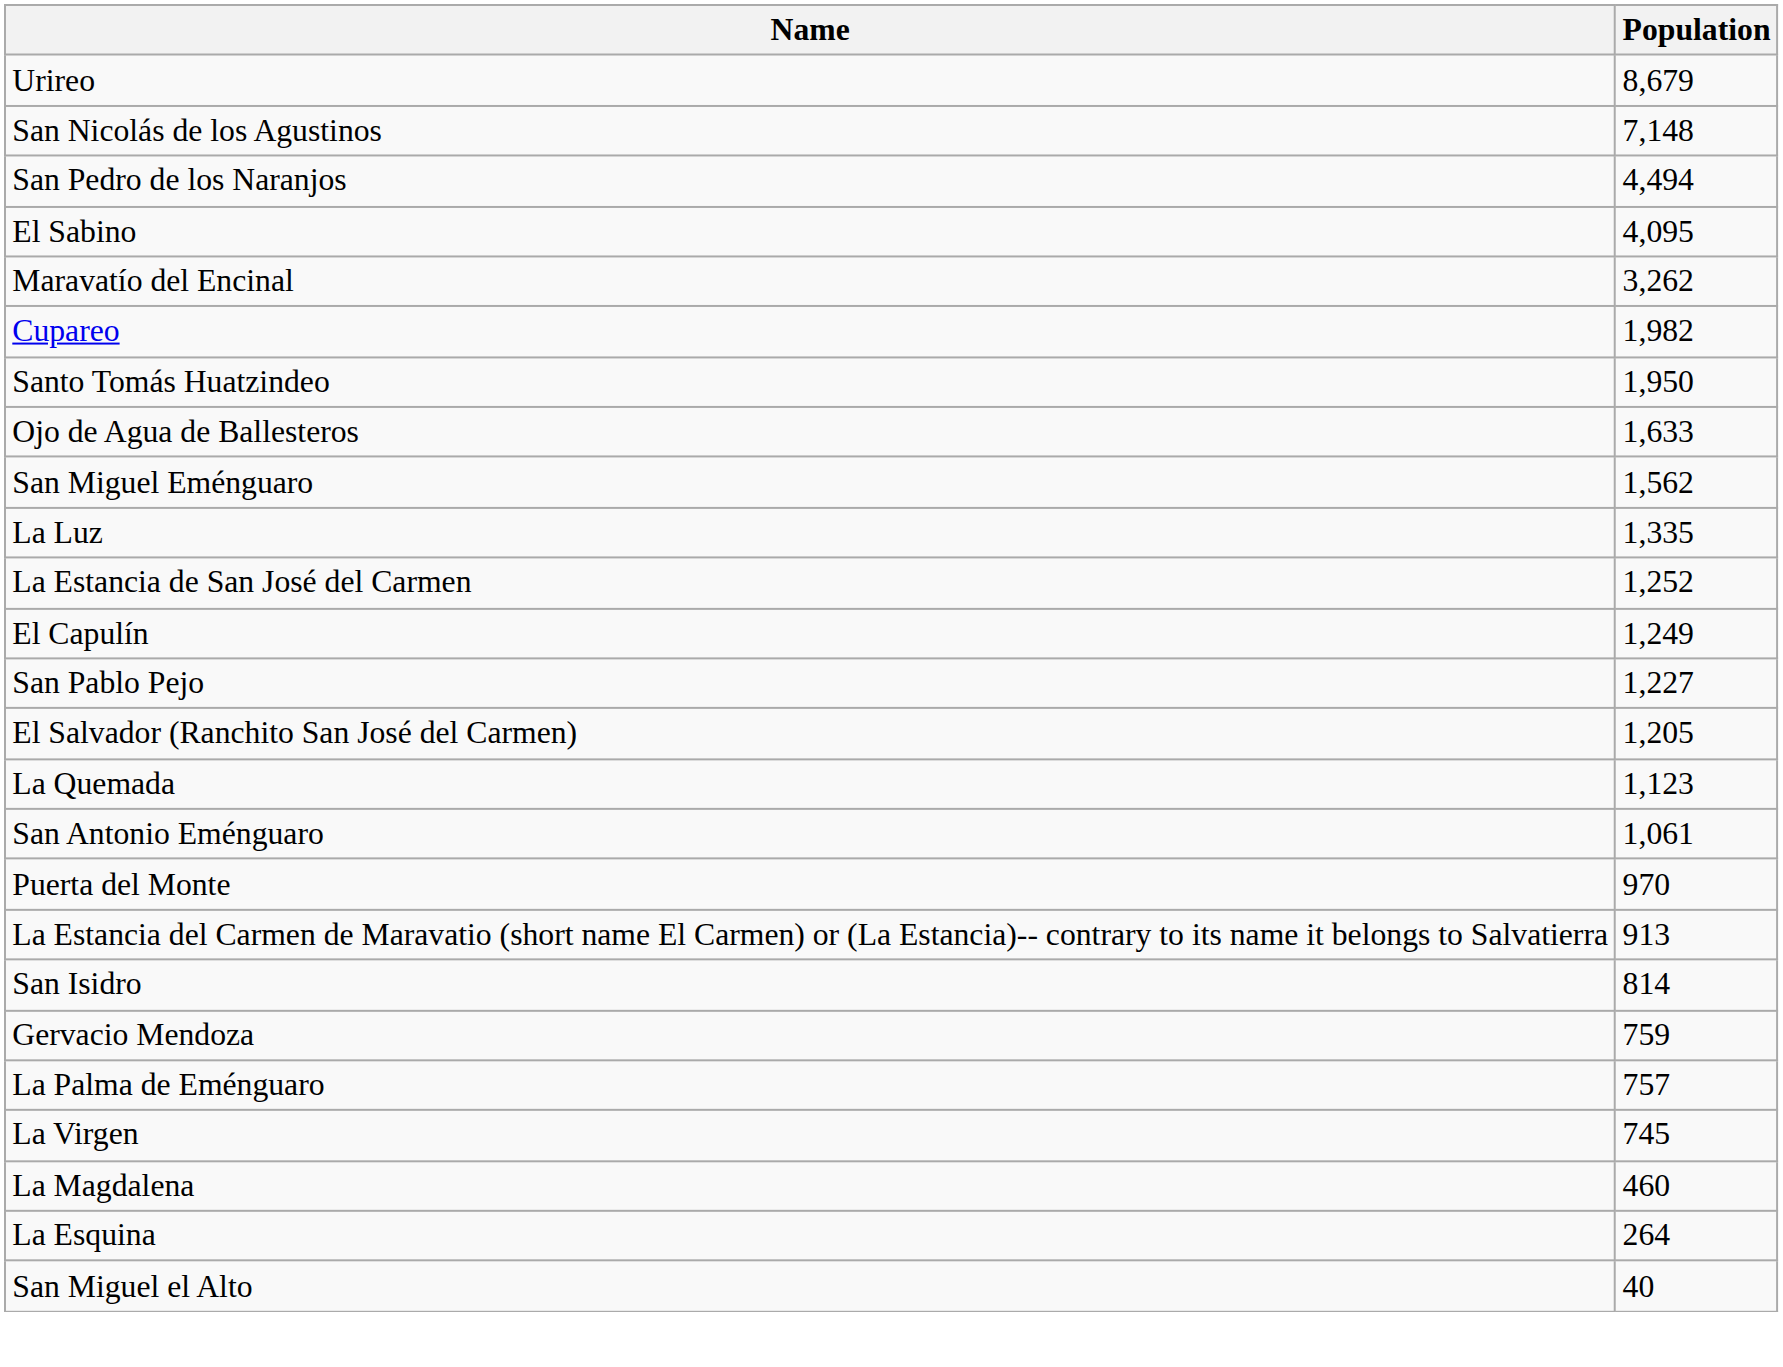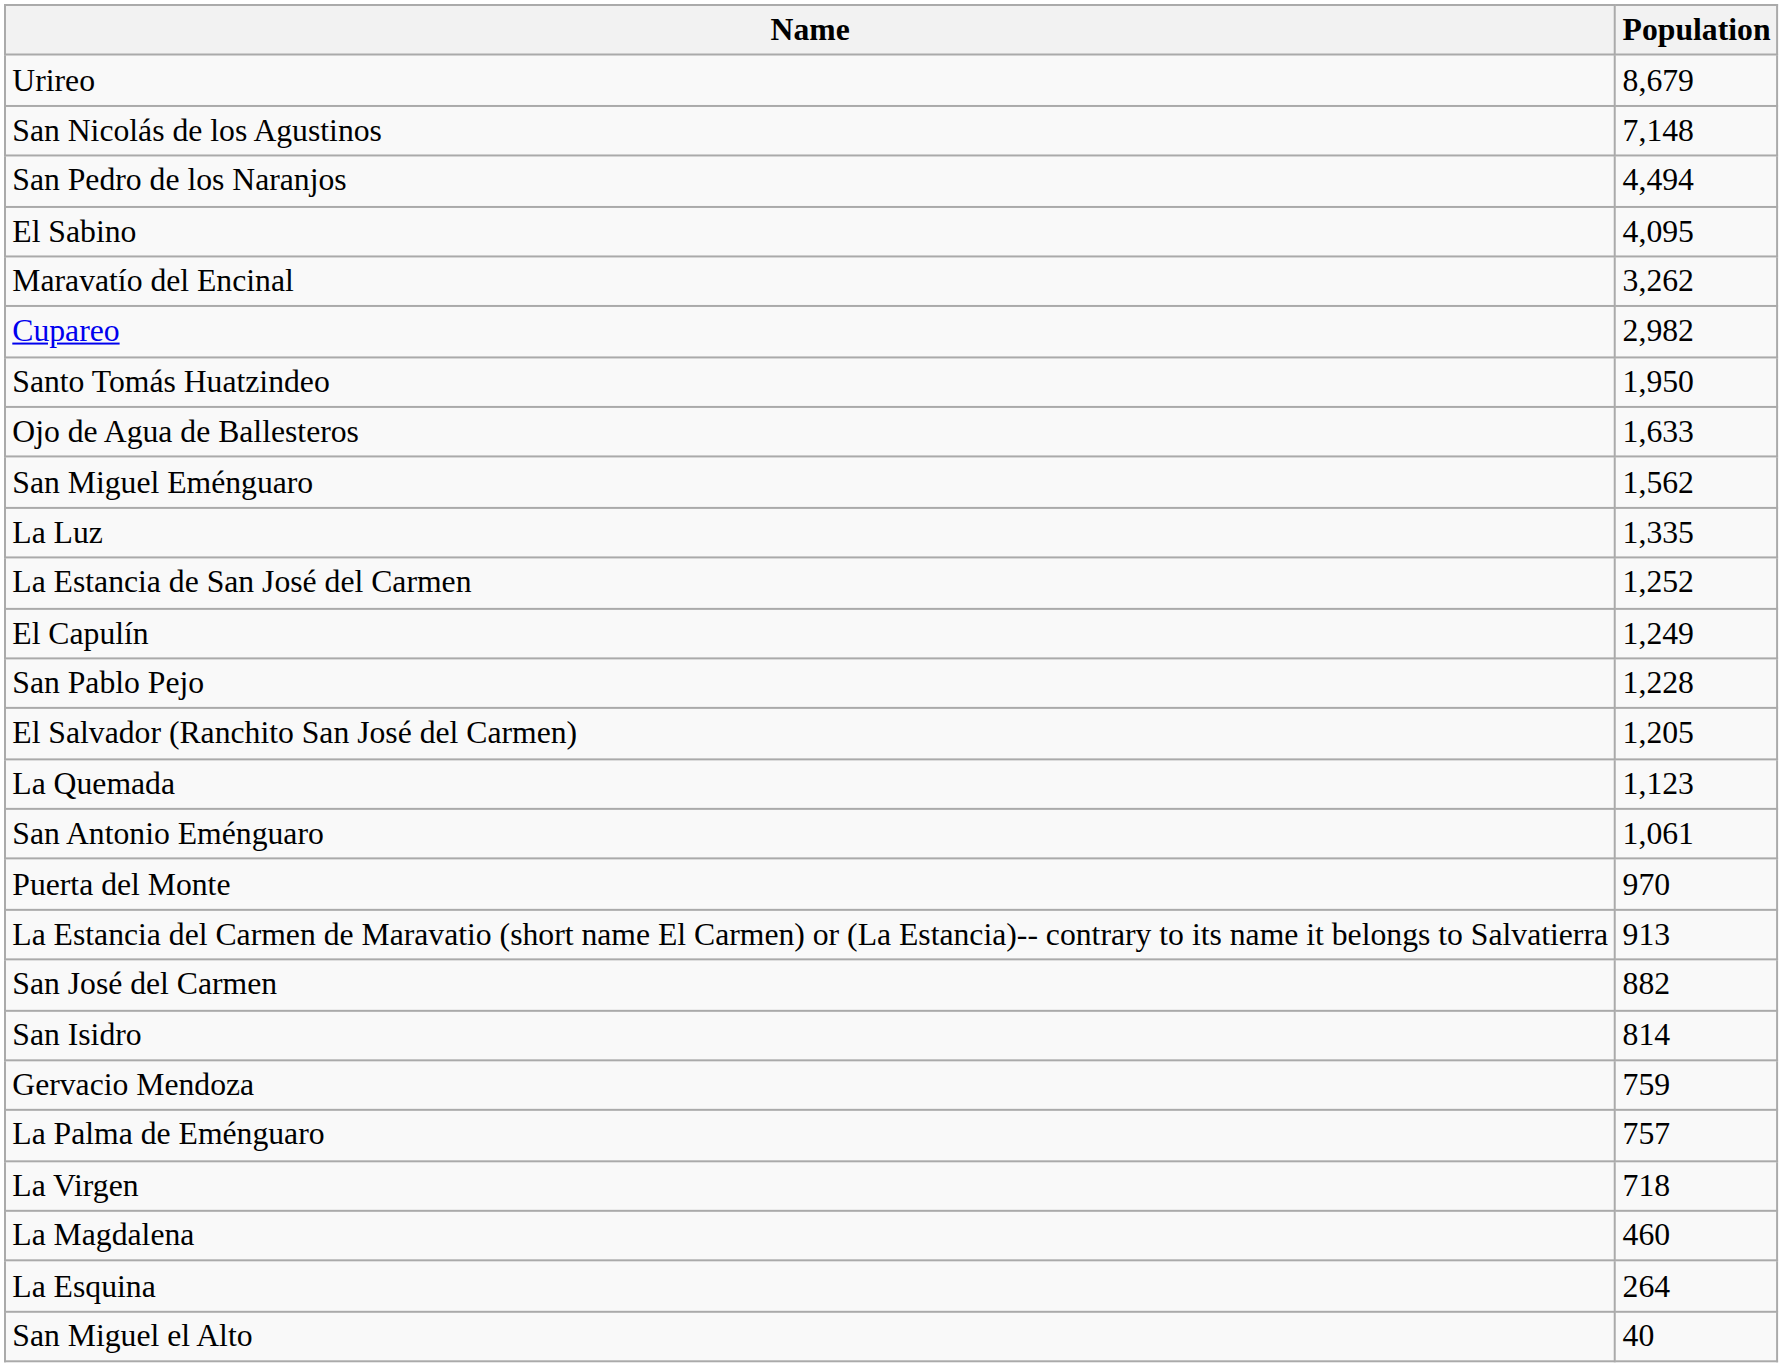Cupareo | Population: 1,982 -> 2,982
San Pablo Pejo | Population: 1,227 -> 1,228
+ row: San José del Carmen | 882
La Virgen | Population: 745 -> 718
